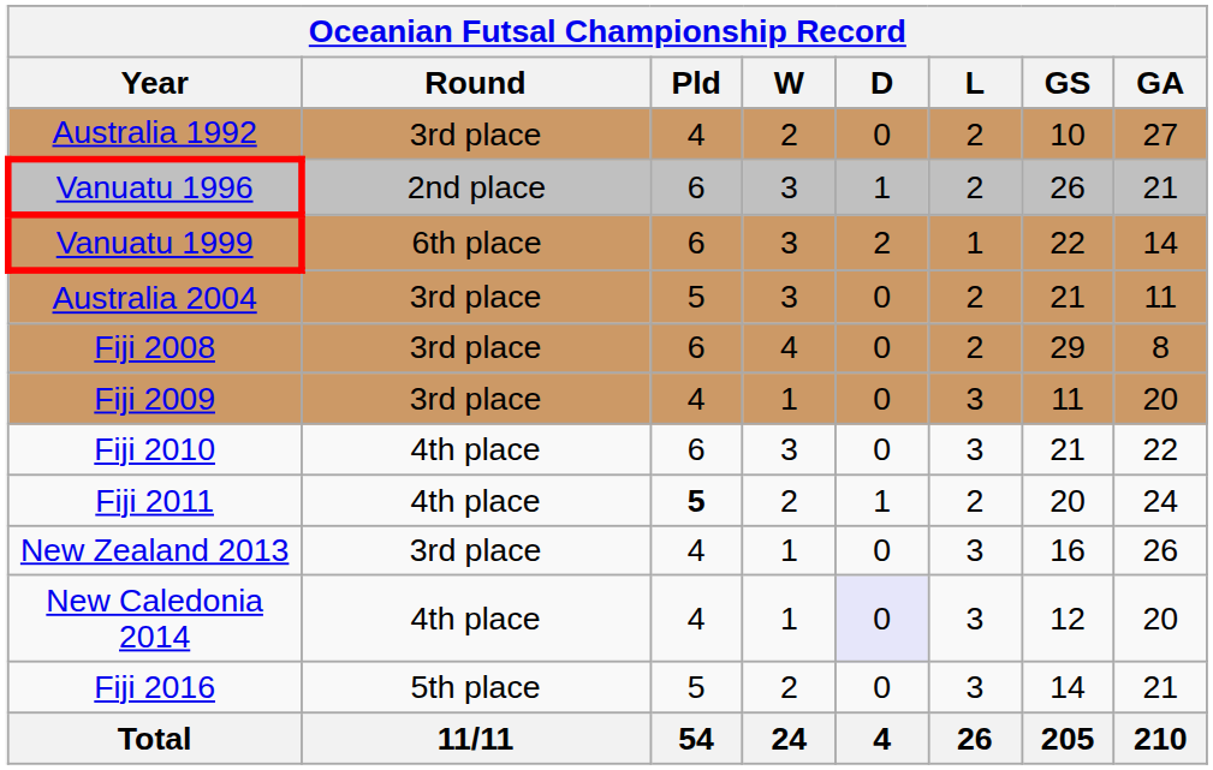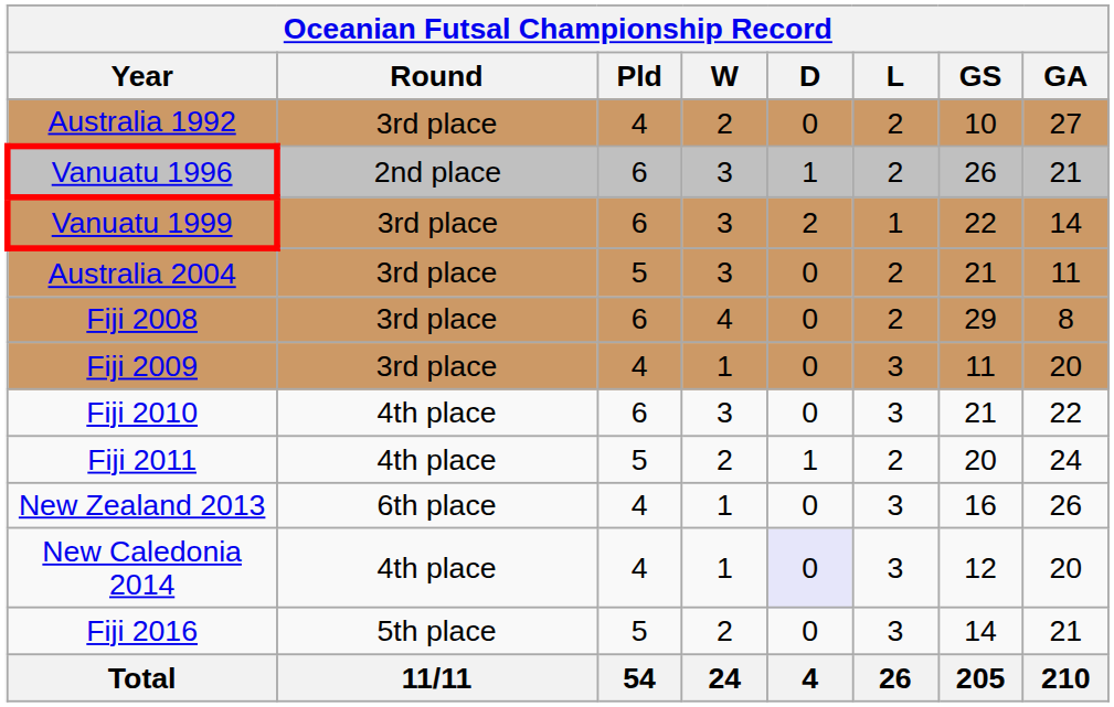Vanuatu 1999 | Round: 6th place -> 3rd place
Fiji 2011 | Pld: bold -> normal
New Zealand 2013 | Round: 3rd place -> 6th place
